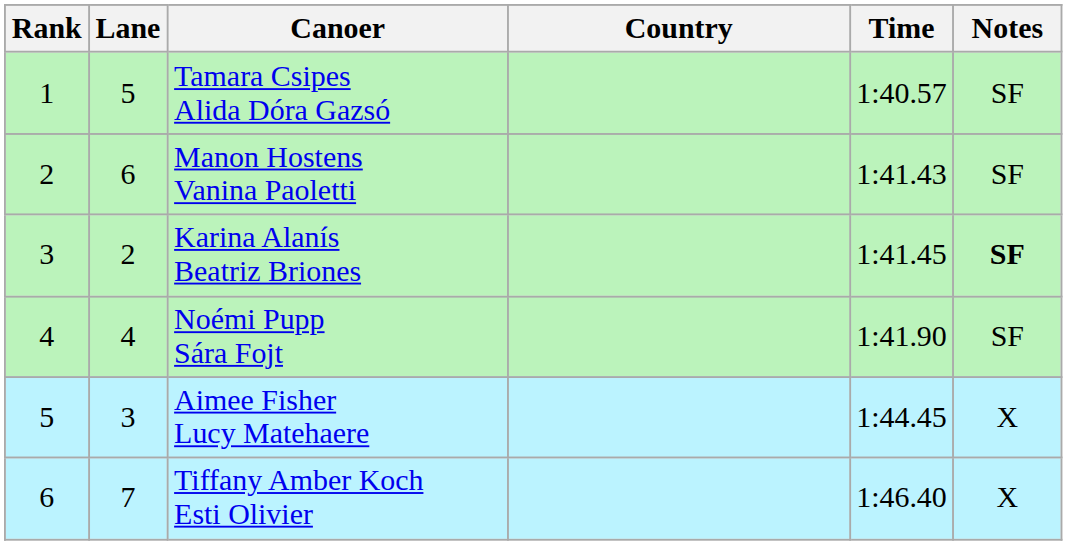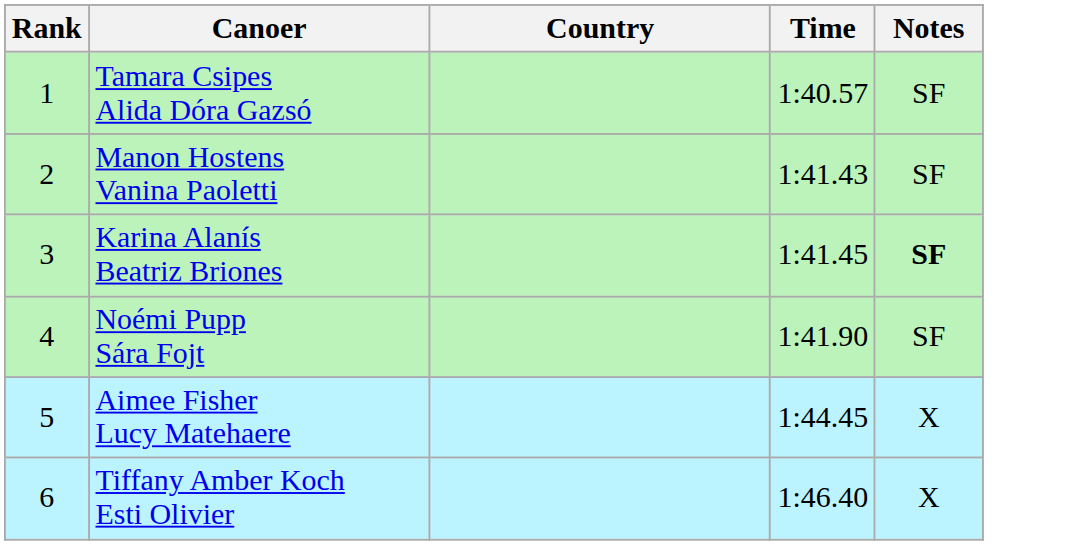- column: Lane | 5 | 6 | 2 | 4 | 3 | 7
